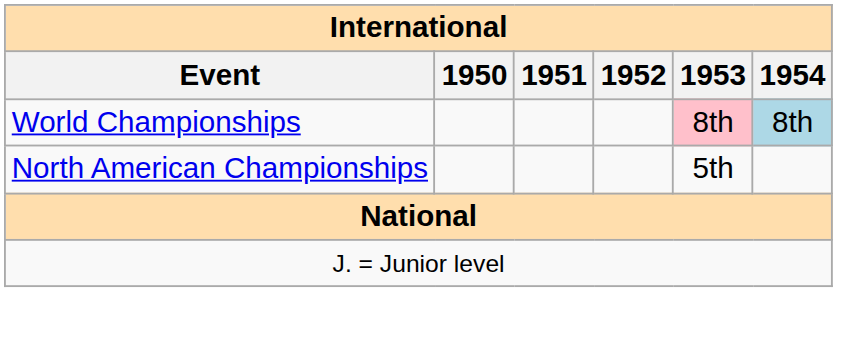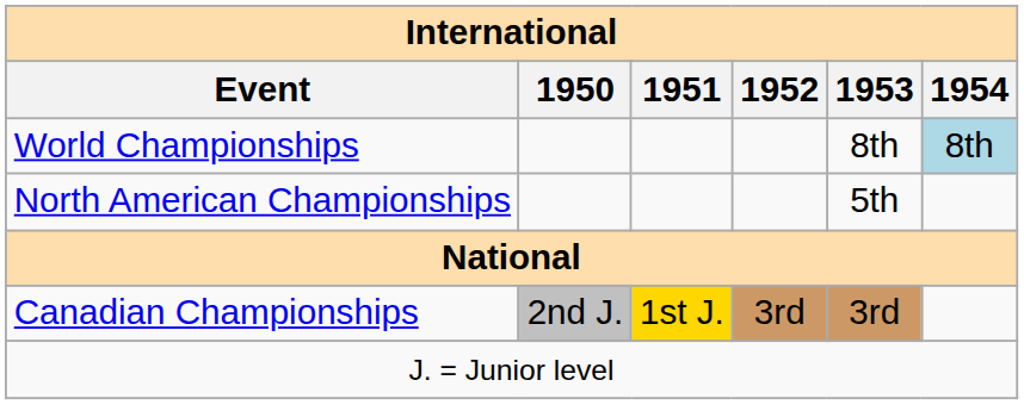World Championships | 1953: pink background -> no background
+ row: Canadian Championships | 2nd J. | 1st J. | 3rd | 3rd
